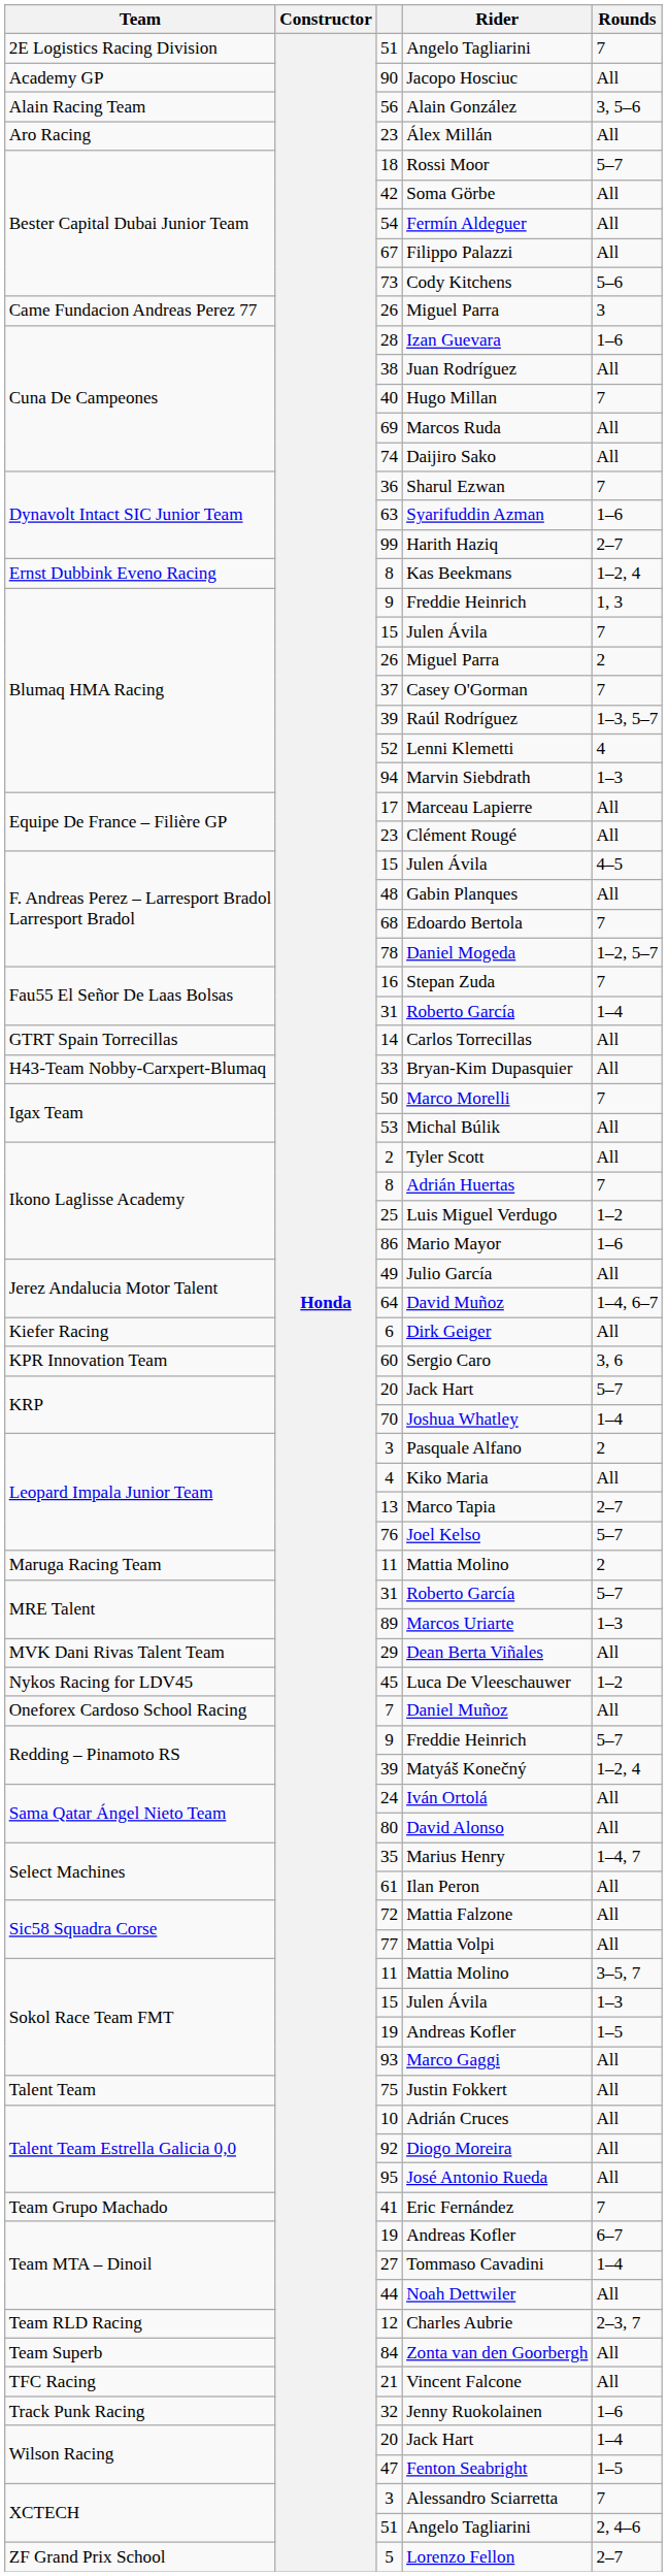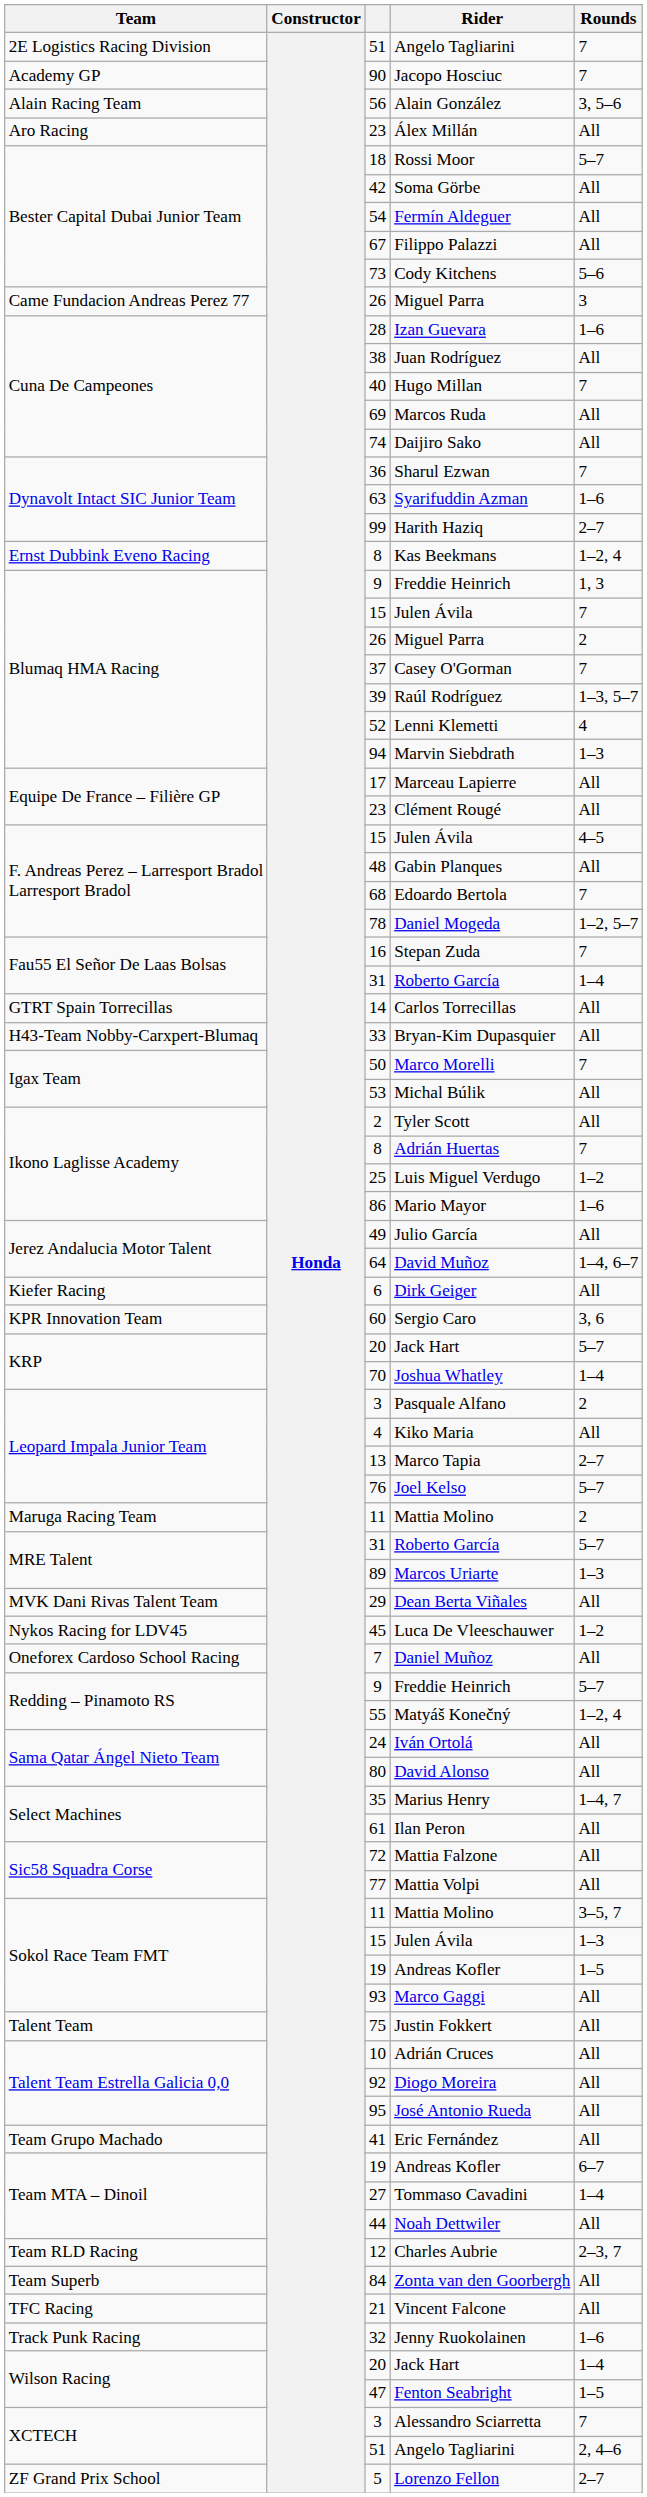Jacopo Hosciuc | Rounds: All -> 7
Matyáš Konečný | column 3: 39 -> 55
Eric Fernández | Rounds: 7 -> All
